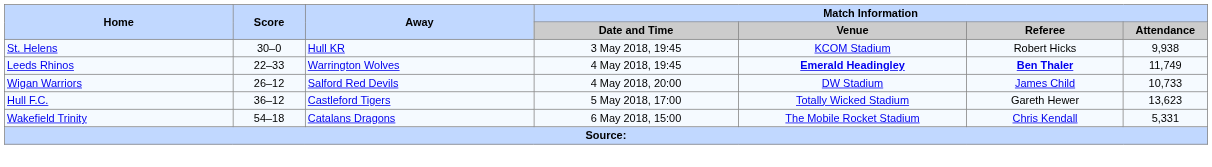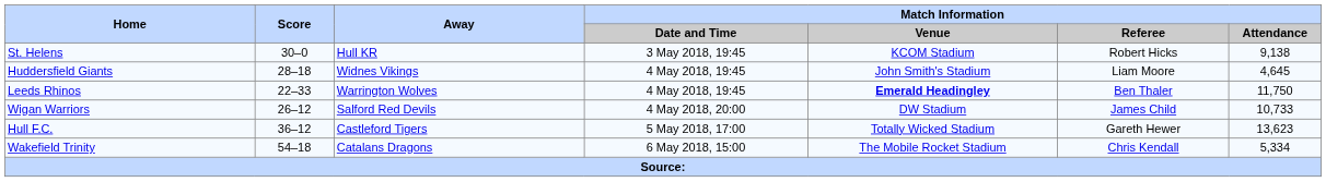St. Helens | Match Information / Attendance: 9,938 -> 9,138
+ row: Huddersfield Giants | 28–18 | Widnes Vikings | 4 May 2018, 19:45 | John Smith's Stadium | Liam Moore | 4,645
Leeds Rhinos | Match Information / Referee: bold -> normal
Leeds Rhinos | Match Information / Attendance: 11,749 -> 11,750
Wakefield Trinity | Match Information / Attendance: 5,331 -> 5,334
